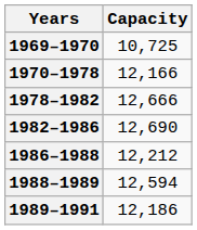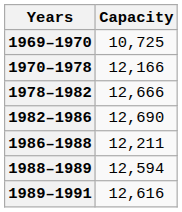1986–1988 | Capacity: 12,212 -> 12,211
1989–1991 | Capacity: 12,186 -> 12,616
